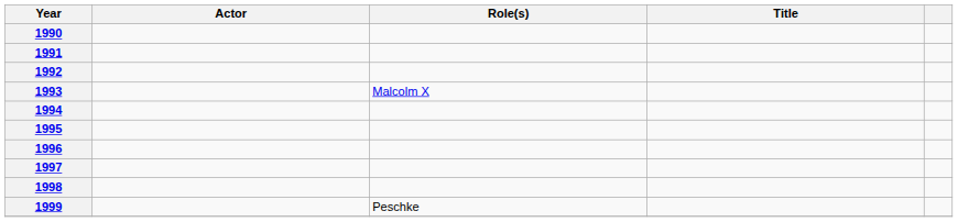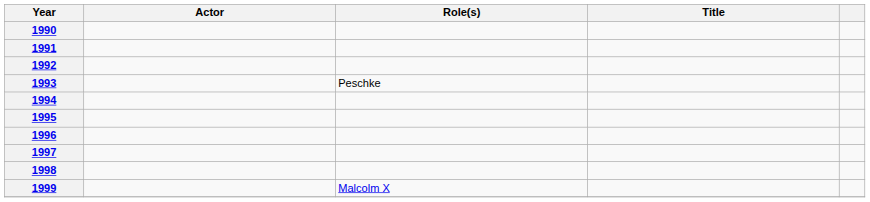1993 | Role(s): Malcolm X -> Peschke
1999 | Role(s): Peschke -> Malcolm X
